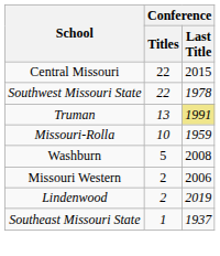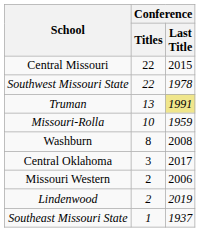Washburn | Conference / Titles: 5 -> 8
+ row: Central Oklahoma | 3 | 2017
